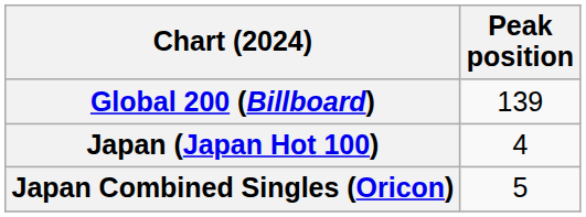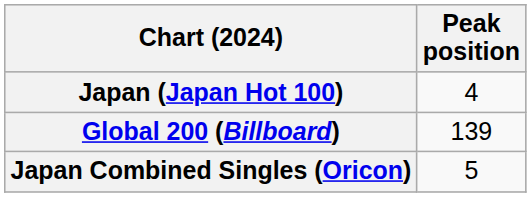rows swapped: Global 200 (Billboard) <-> Japan (Japan Hot 100)
